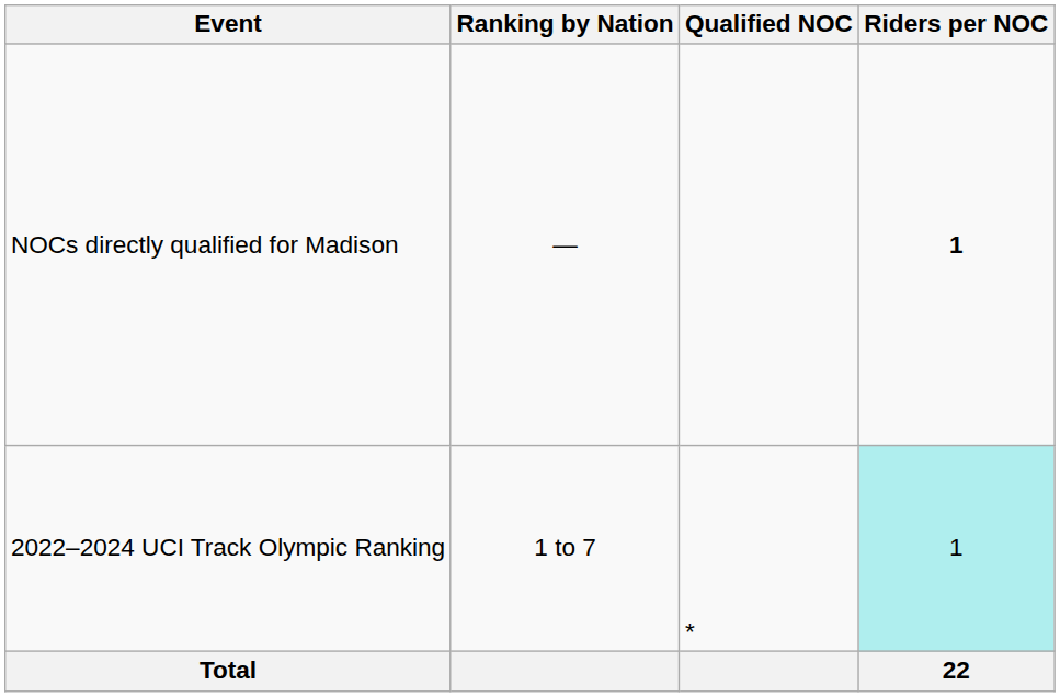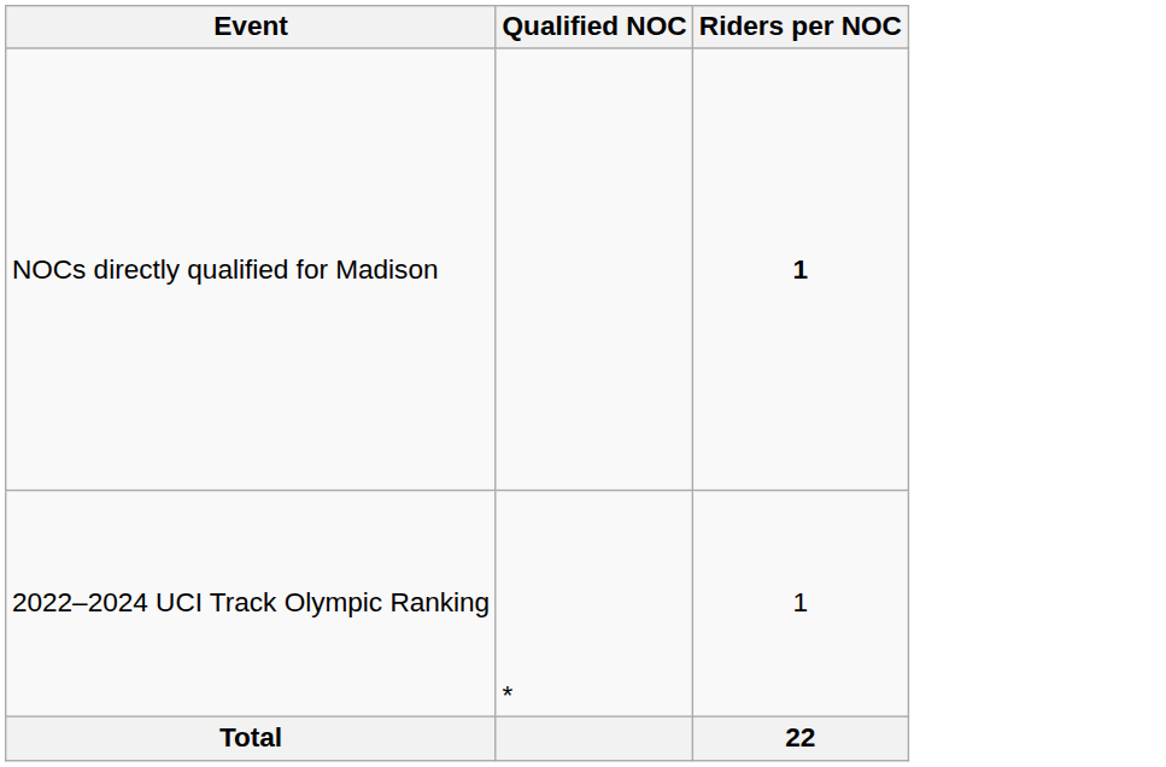- column: Ranking by Nation | — | 1 to 7
2022–2024 UCI Track Olympic Ranking | Riders per NOC: paleturquoise background -> no background
